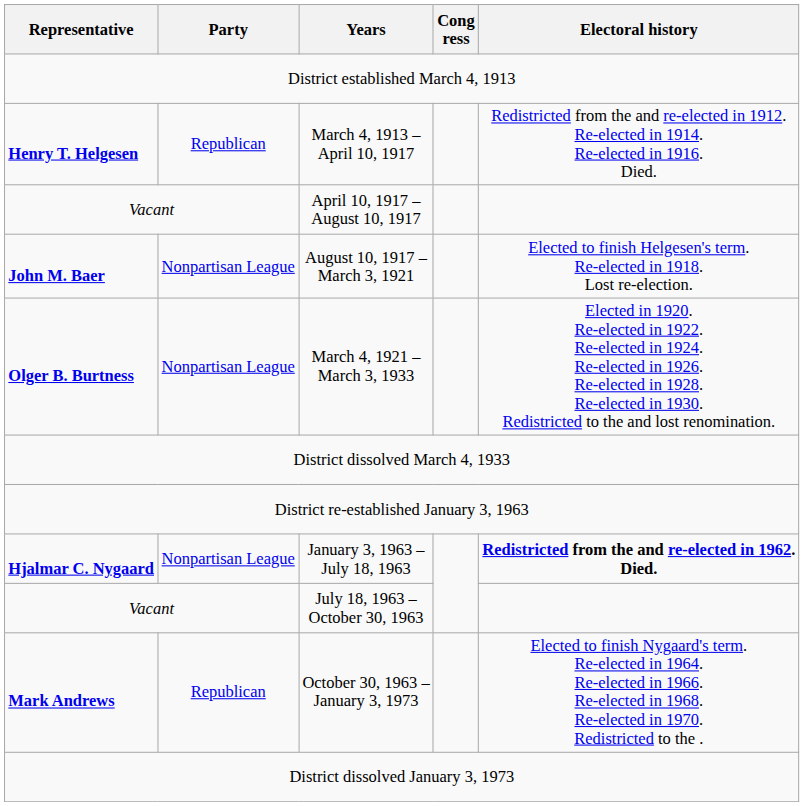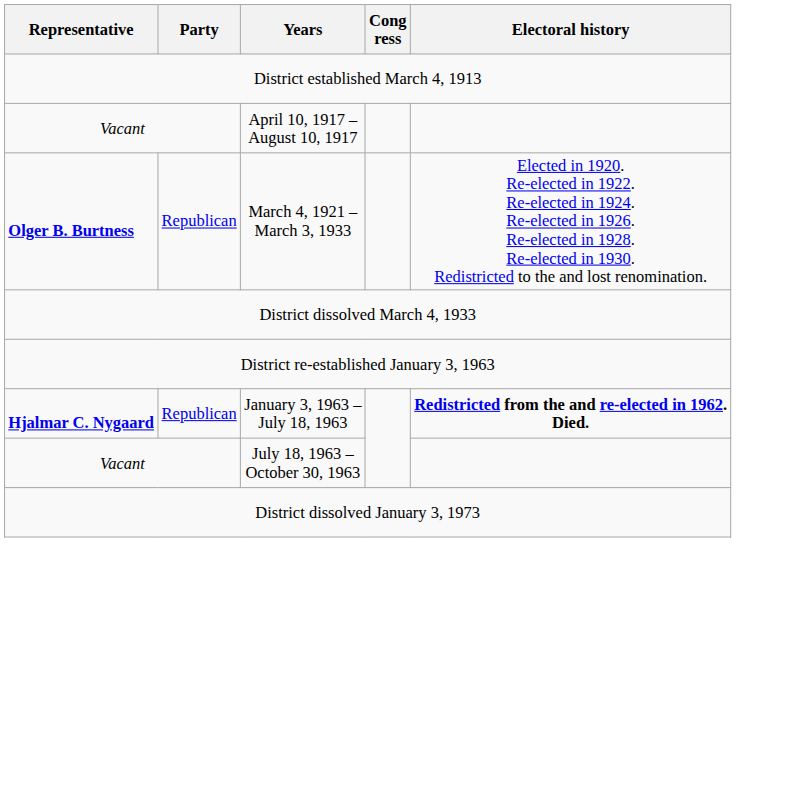- row: Henry T. Helgesen | Republican | March 4, 1913 – April 10, 1917 | Redistricted from the and re-elected in 1912. Re-elected in 1914. Re-elected in 1916. Died.
- row: John M. Baer | Nonpartisan League | August 10, 1917 – March 3, 1921 | Elected to finish Helgesen's term. Re-elected in 1918. Lost re-election.
March 4, 1921 – March 3, 1933 | Party: Nonpartisan League -> Republican
January 3, 1963 – July 18, 1963 | Party: Nonpartisan League -> Republican
- row: Mark Andrews | Republican | October 30, 1963 – January 3, 1973 | Elected to finish Nygaard's term. Re-elected in 1964. Re-elected in 1966. Re-elected in 1968. Re-elected in 1970. Redistricted to the .
